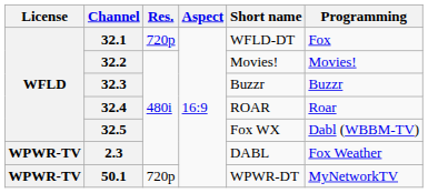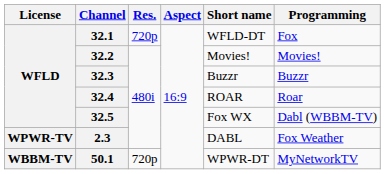50.1 | License: WPWR-TV -> WBBM-TV
